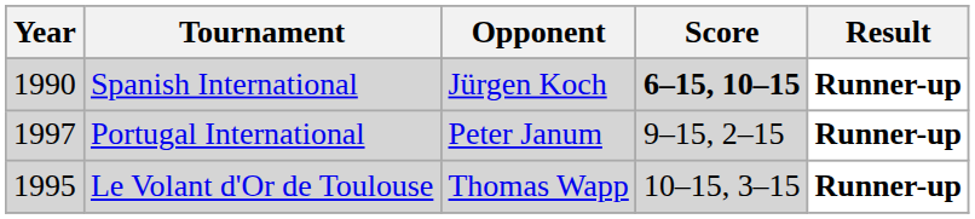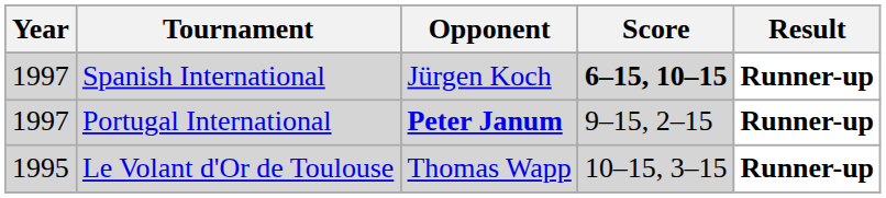Spanish International | Year: 1990 -> 1997
Portugal International | Opponent: normal -> bold
